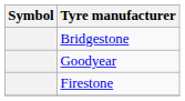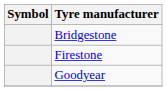rows swapped: Goodyear <-> Firestone
